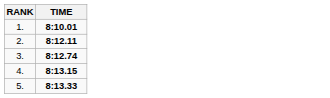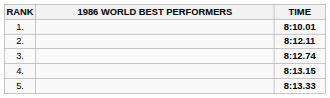+ column: 1986 WORLD BEST PERFORMERS
